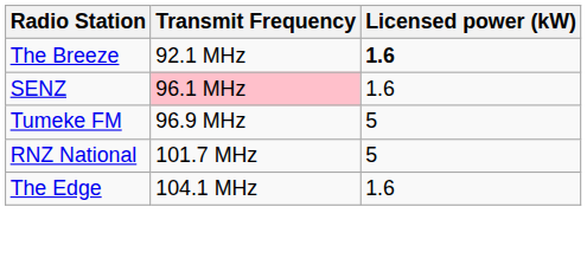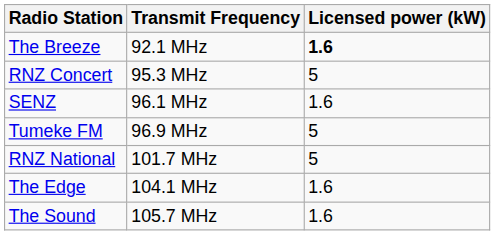+ row: RNZ Concert | 95.3 MHz | 5
SENZ | Transmit Frequency: pink background -> no background
+ row: The Sound | 105.7 MHz | 1.6
